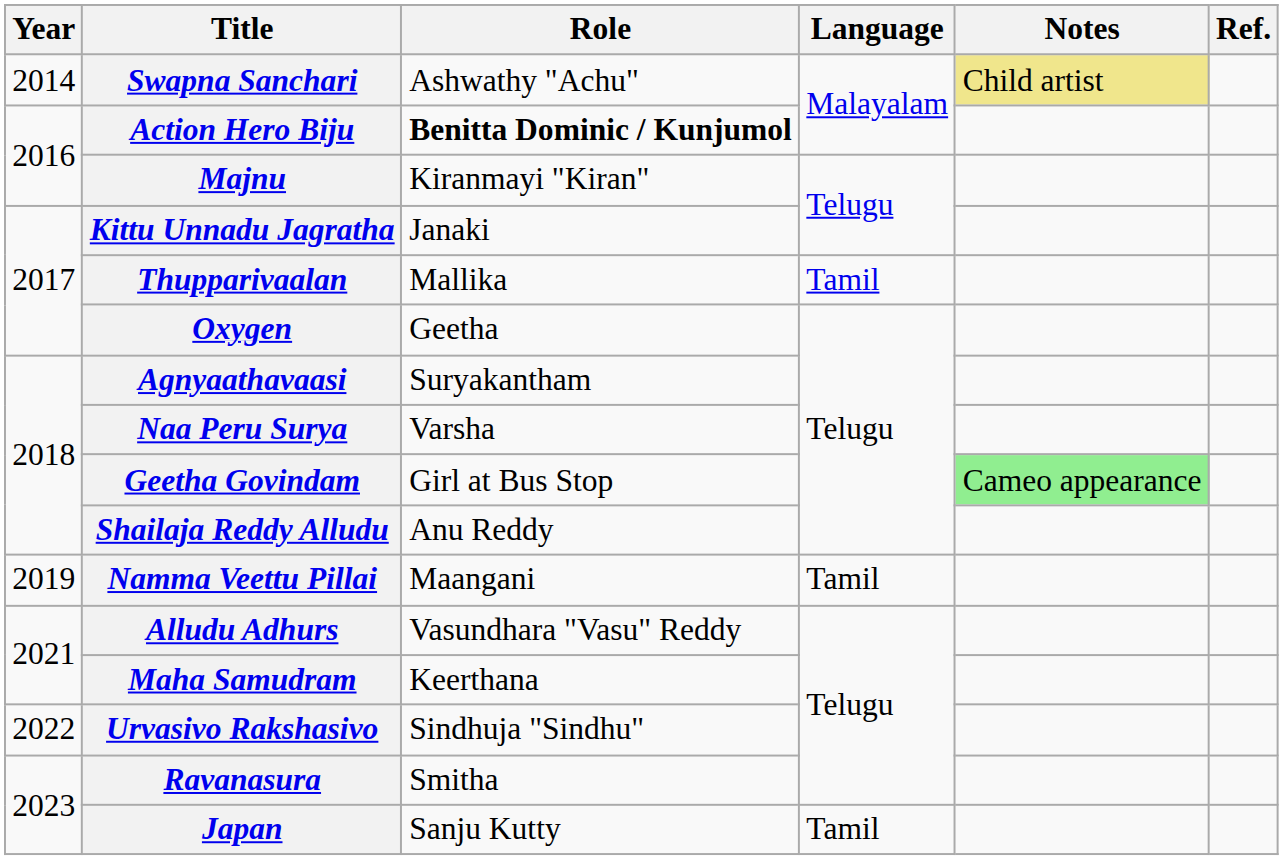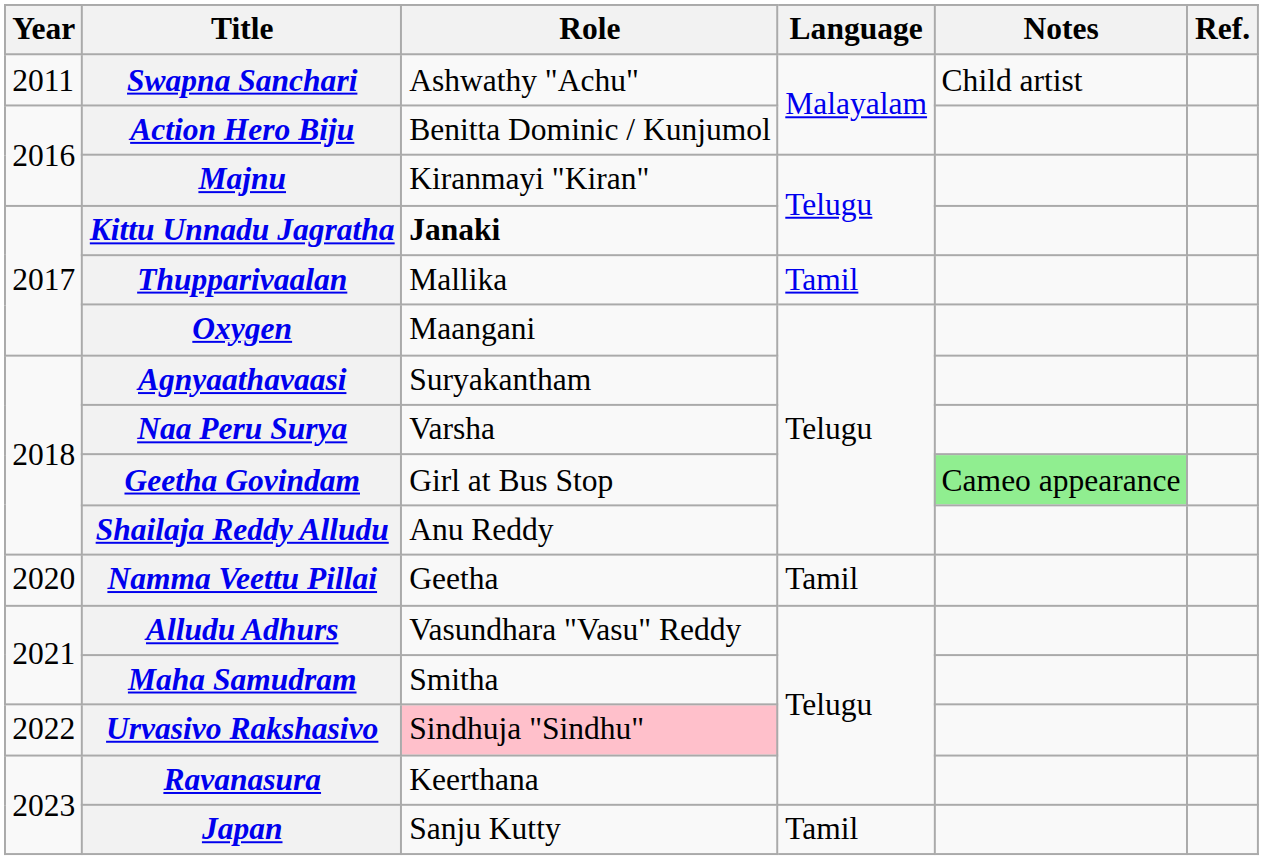Swapna Sanchari | Year: 2014 -> 2011
Swapna Sanchari | Notes: khaki background -> no background
Action Hero Biju | Role: bold -> normal
Kittu Unnadu Jagratha | Role: normal -> bold
Oxygen | Role: Geetha -> Maangani
Namma Veettu Pillai | Year: 2019 -> 2020
Namma Veettu Pillai | Role: Maangani -> Geetha
Maha Samudram | Role: Keerthana -> Smitha
Urvasivo Rakshasivo | Role: no background -> pink background
Ravanasura | Role: Smitha -> Keerthana
